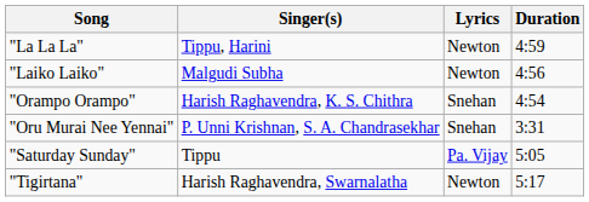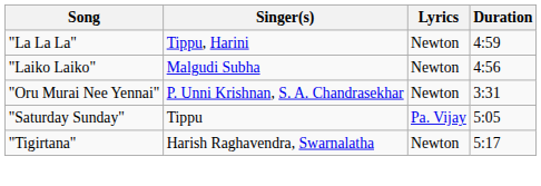- row: "Orampo Orampo" | Harish Raghavendra, K. S. Chithra | Snehan | 4:54
"Oru Murai Nee Yennai" | Lyrics: Snehan -> Newton
